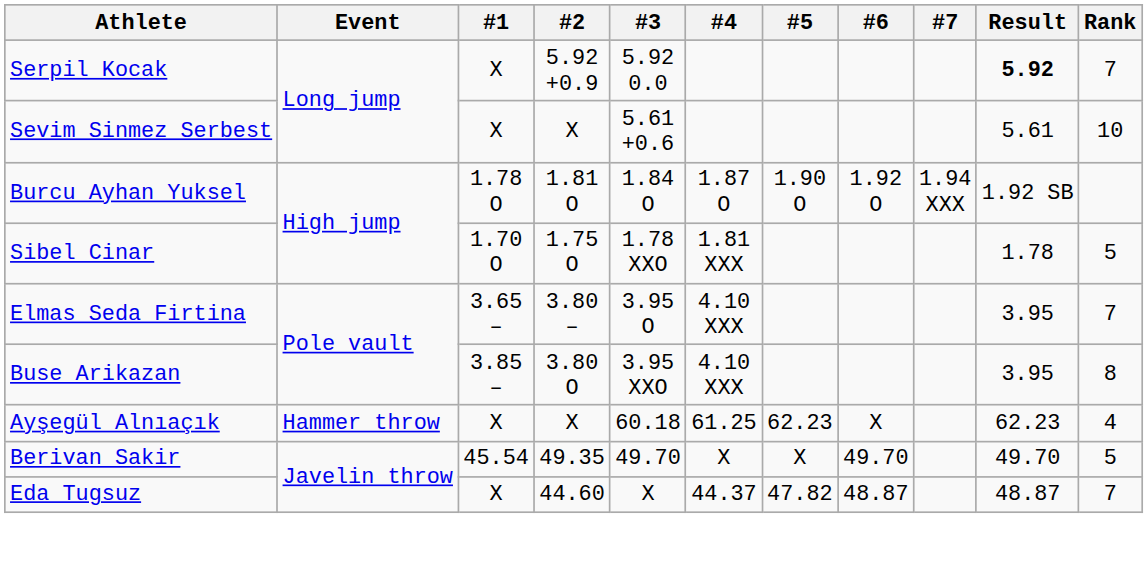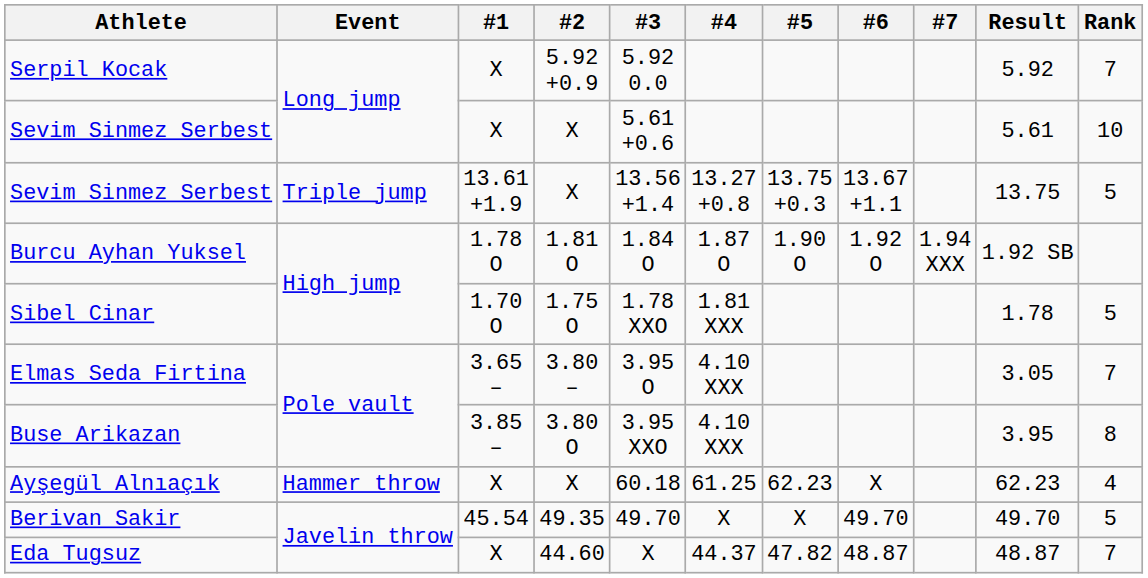Serpil Kocak | Result: bold -> normal
+ row: Sevim Sinmez Serbest | Triple jump | 13.61 +1.9 | X | 13.56 +1.4 | 13.27 +0.8 | 13.75 +0.3 | 13.67 +1.1 | 13.75 | 5
Elmas Seda Firtina | Result: 3.95 -> 3.05
